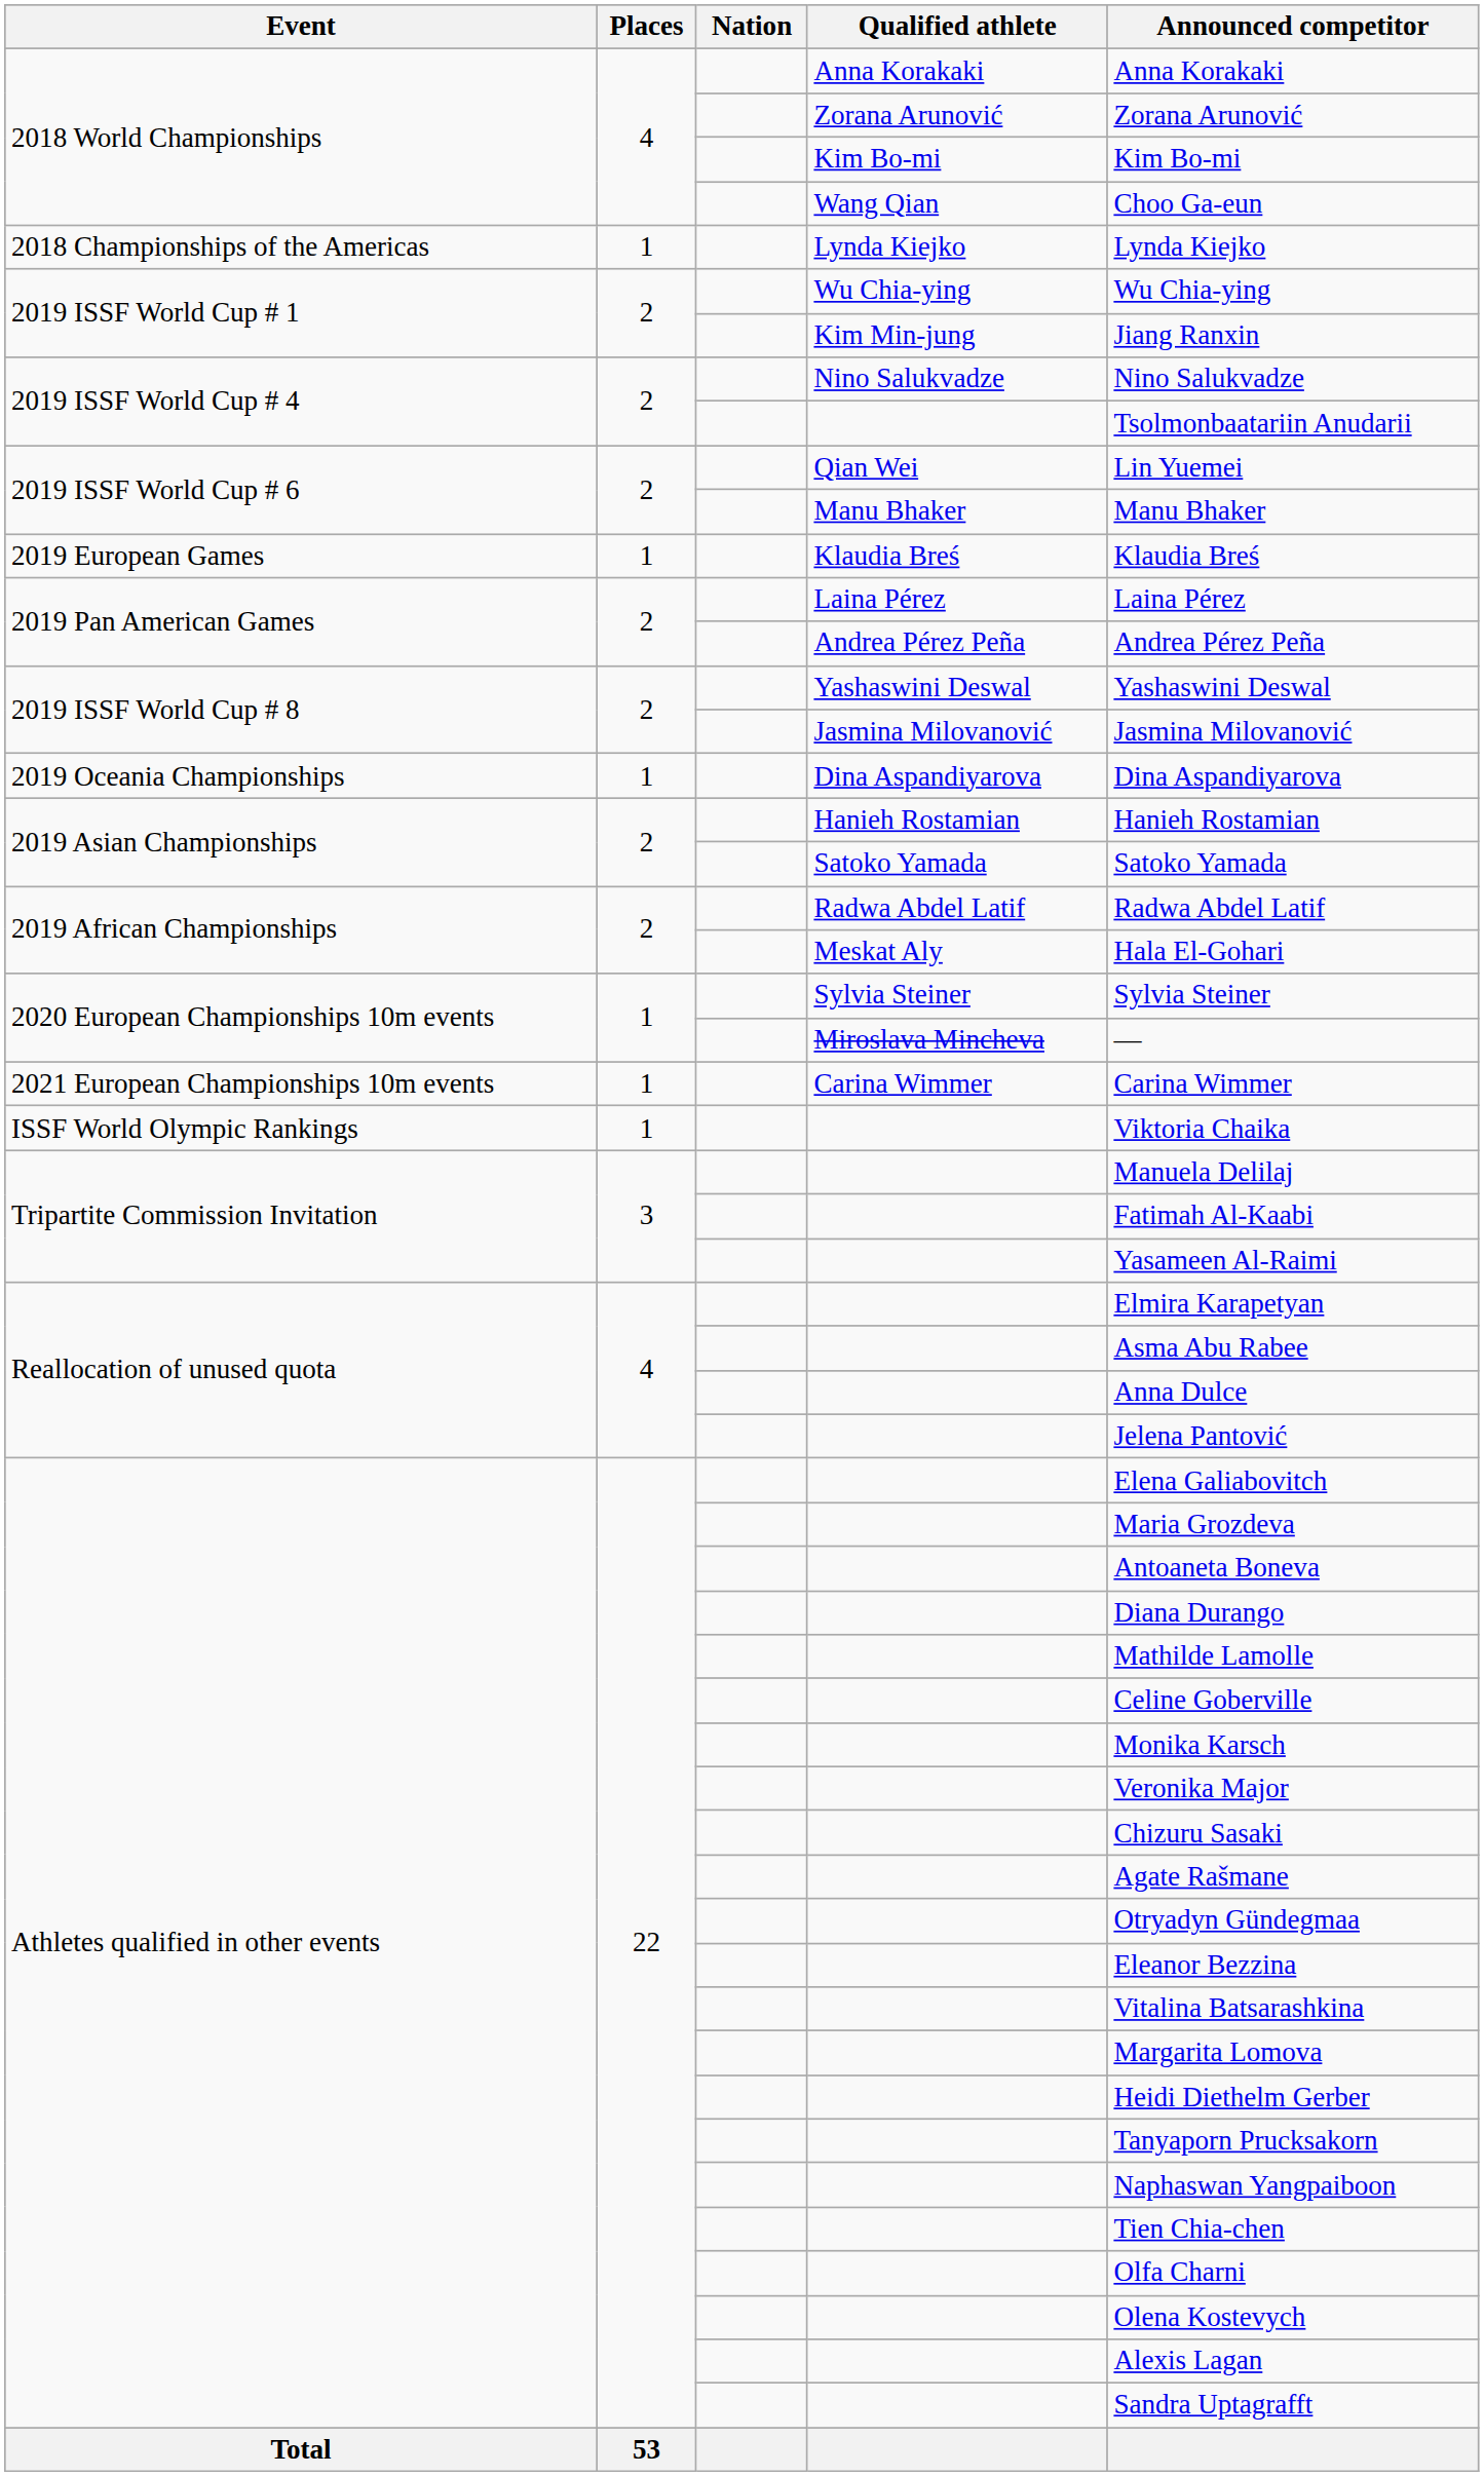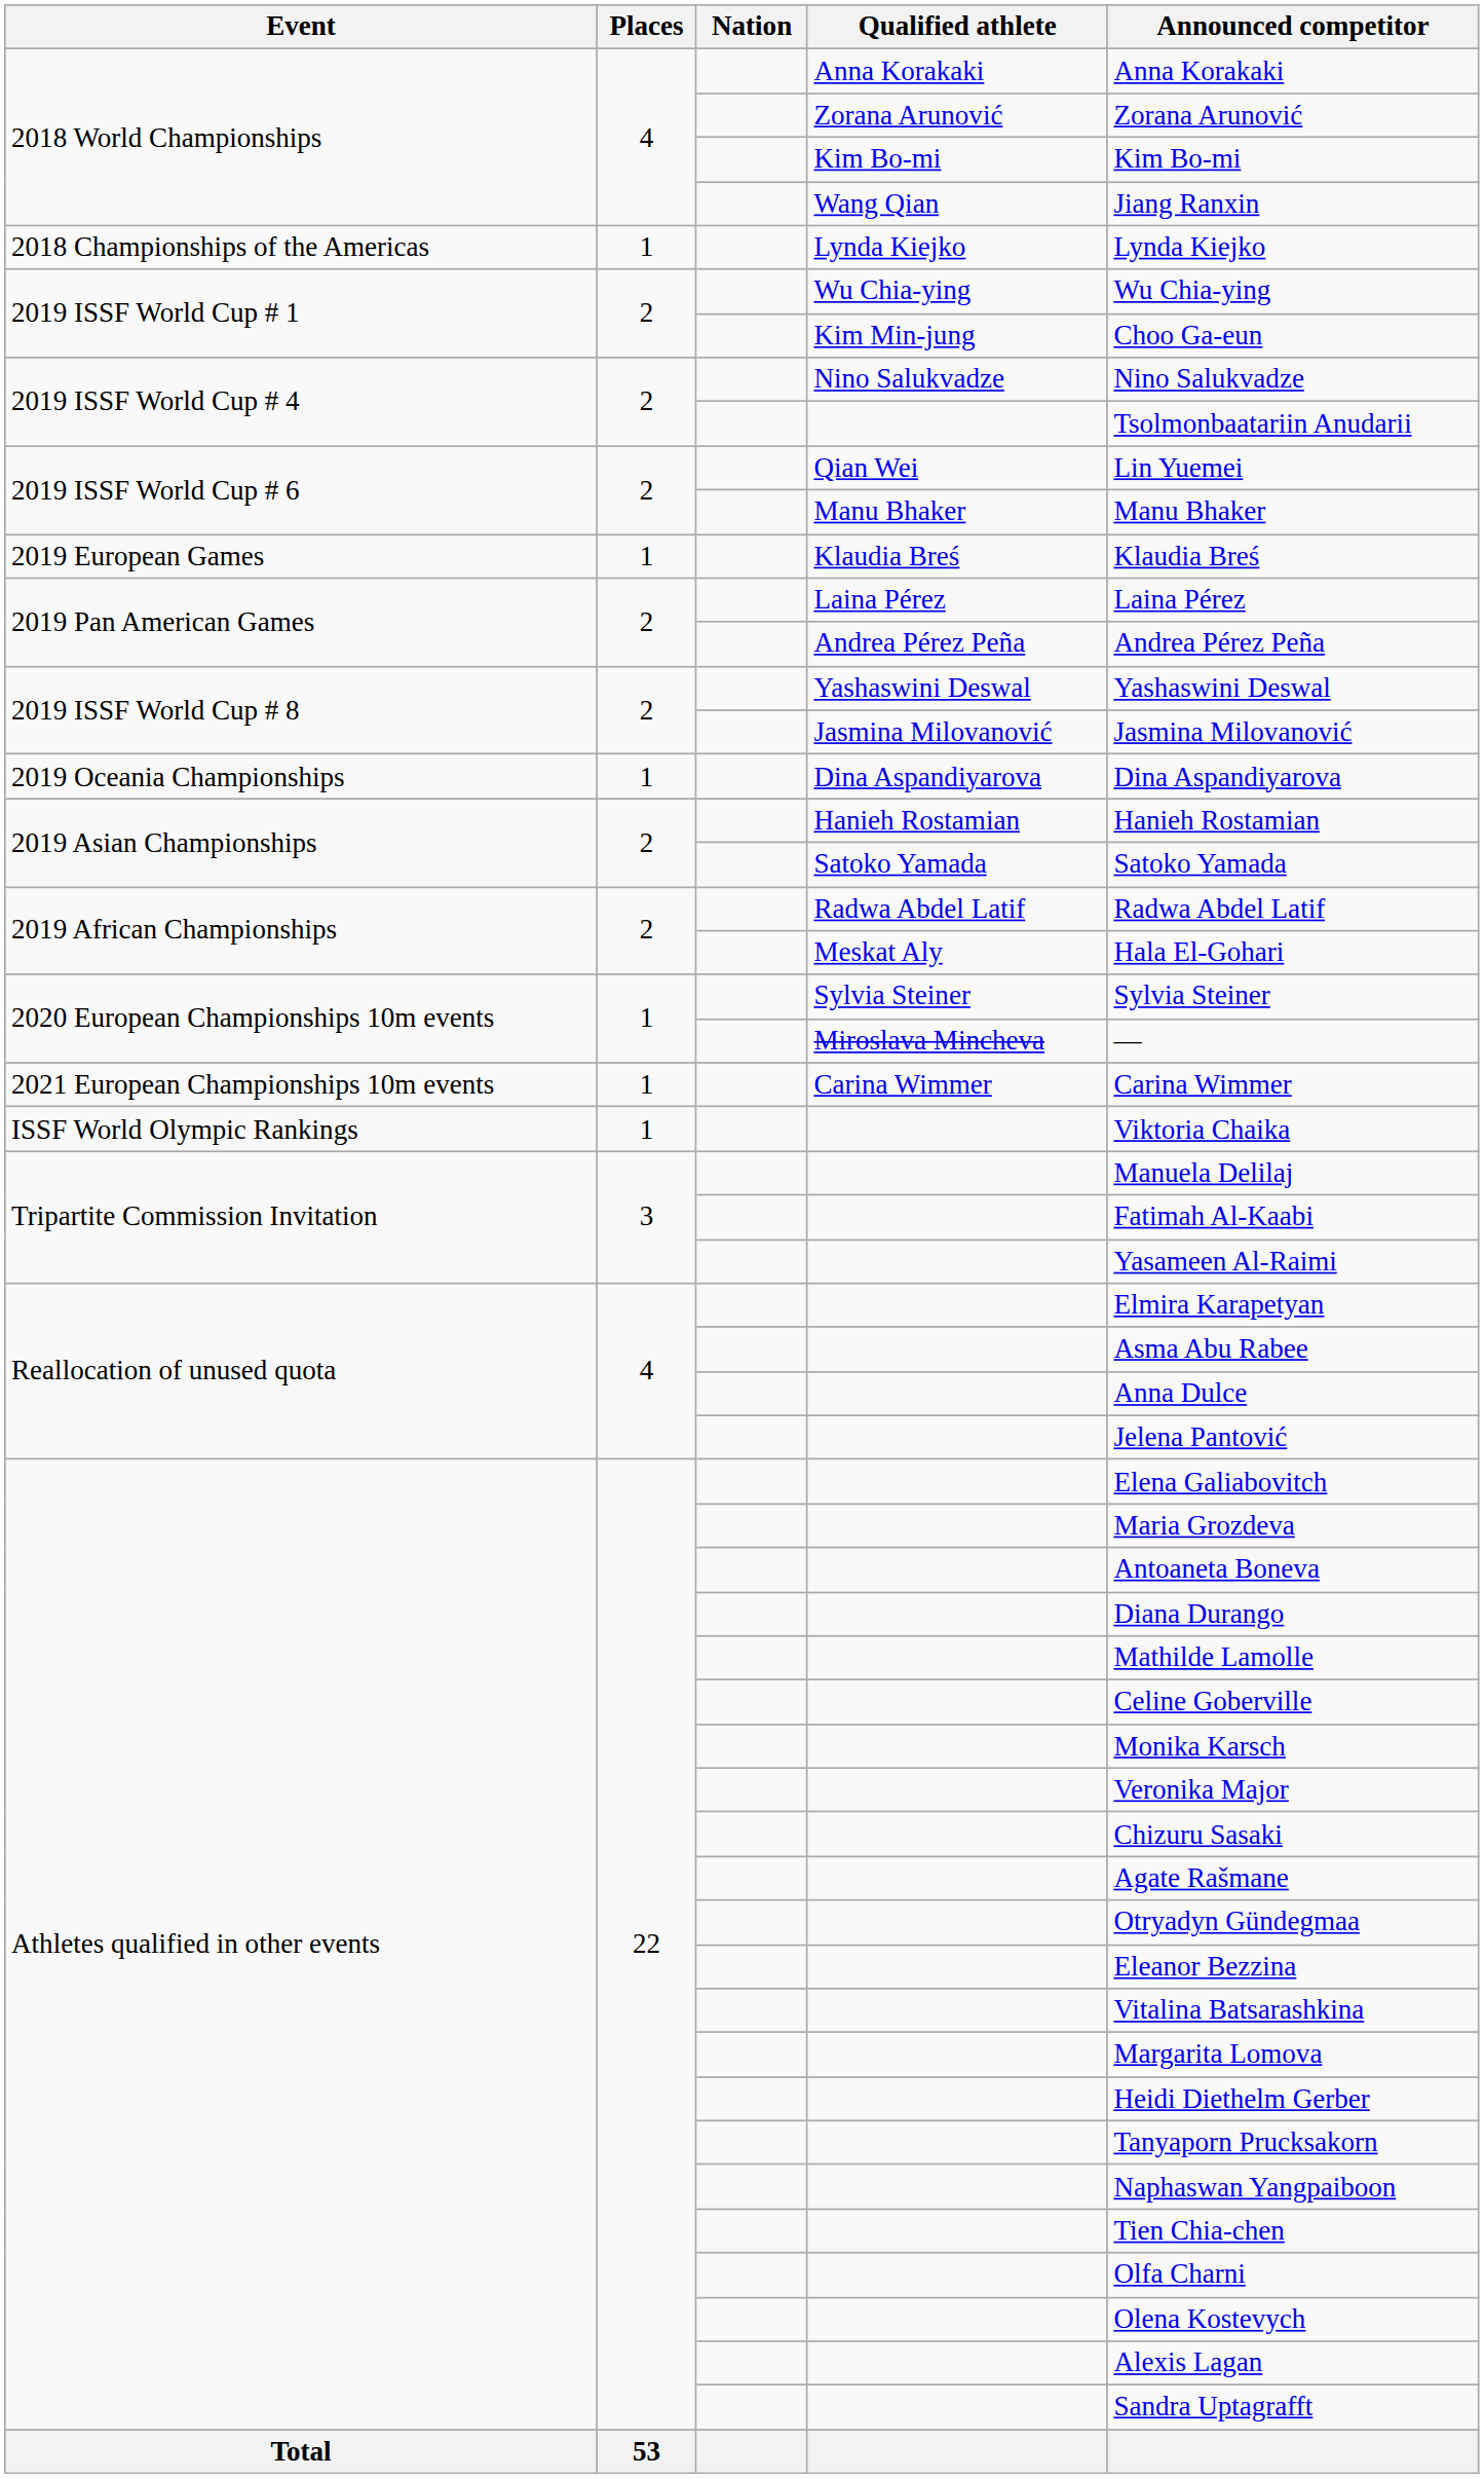Wang Qian | Announced competitor: Choo Ga-eun -> Jiang Ranxin
Kim Min-jung | Announced competitor: Jiang Ranxin -> Choo Ga-eun
